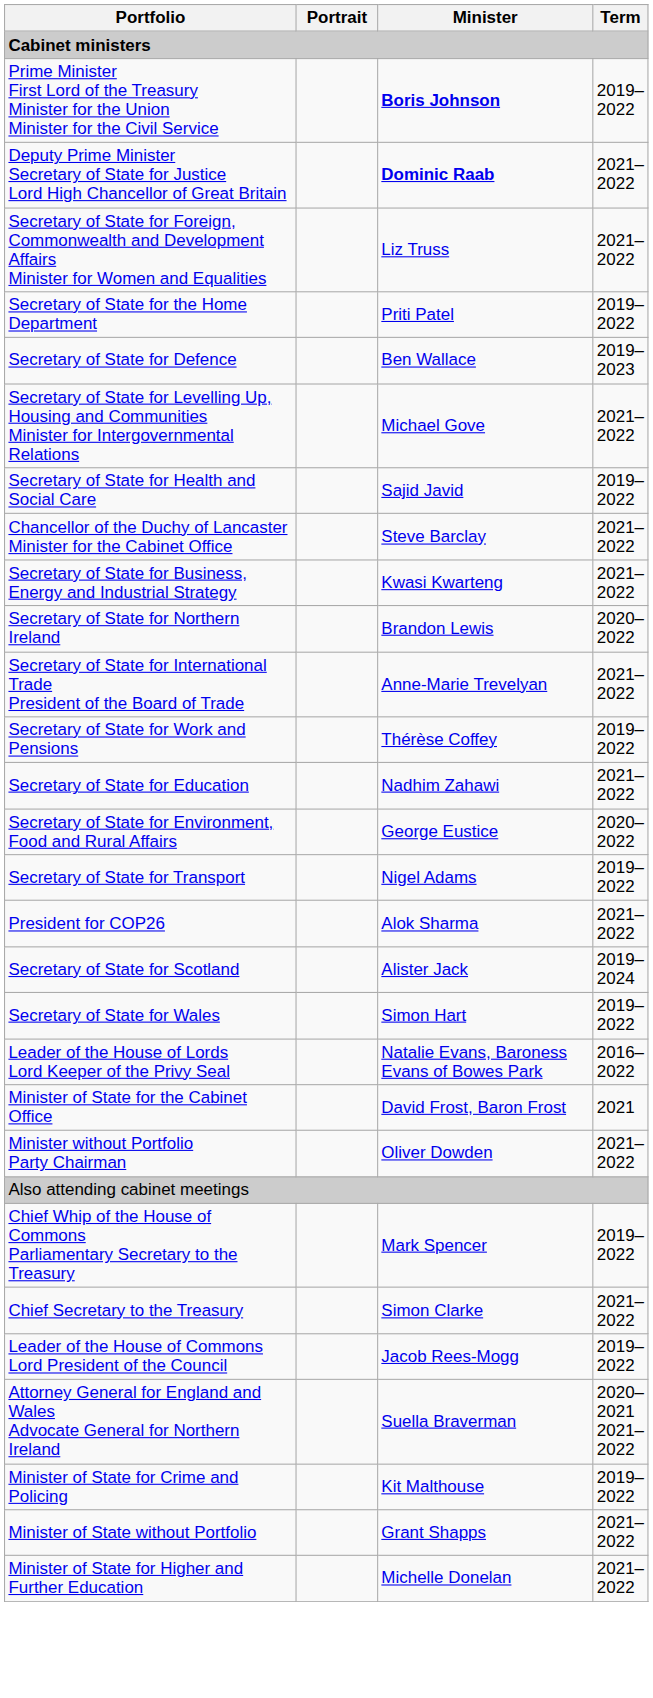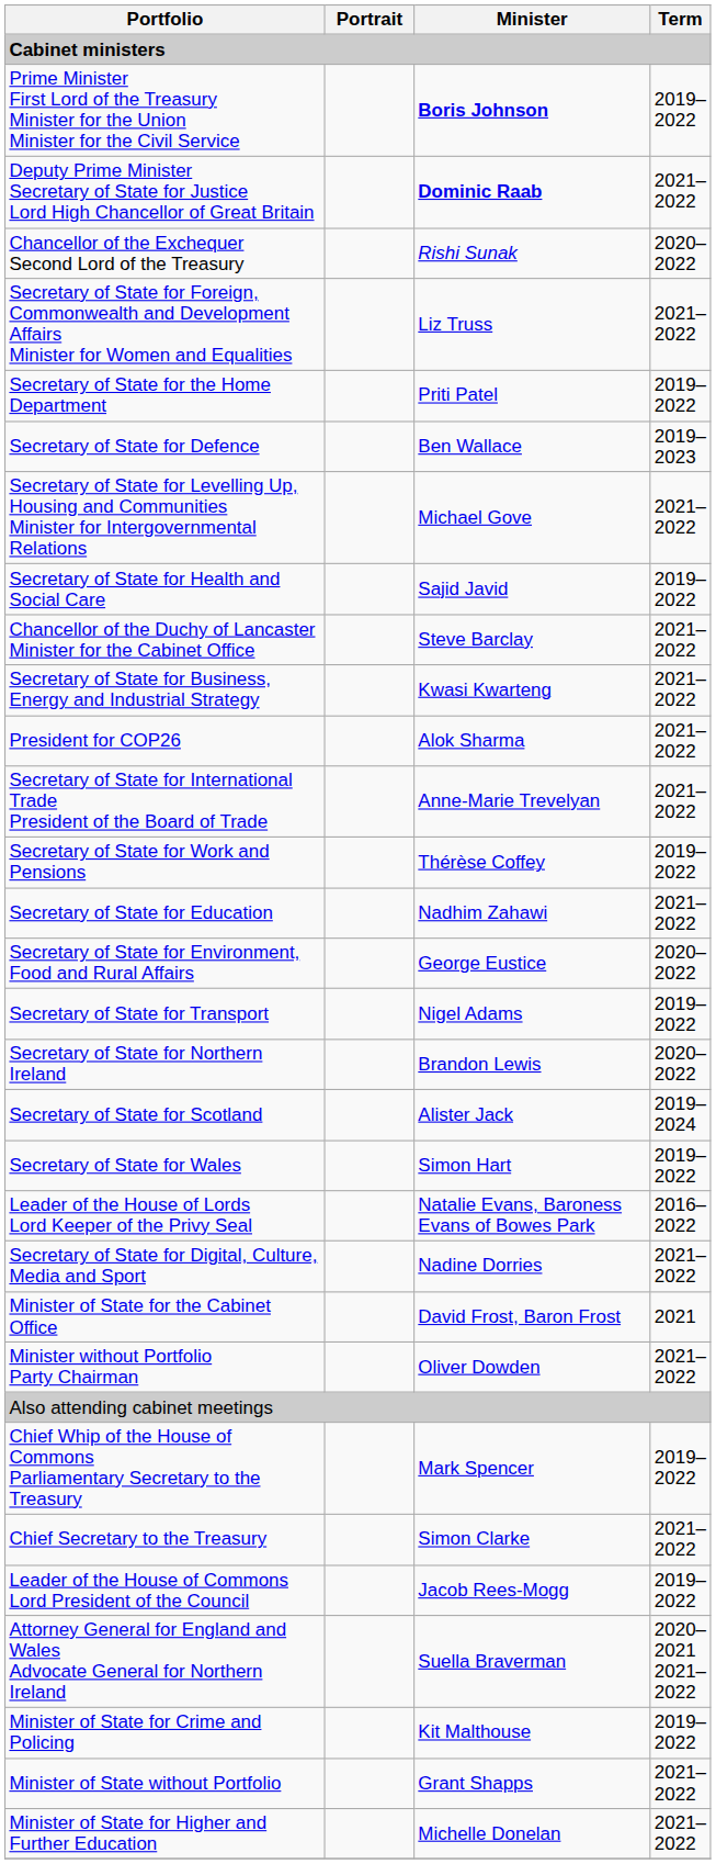+ row: Chancellor of the Exchequer Second Lord of the Treasury | Rishi Sunak | 2020–2022
rows swapped: President for COP26 <-> Secretary of State for Northern Ireland
+ row: Secretary of State for Digital, Culture, Media and Sport | Nadine Dorries | 2021–2022
